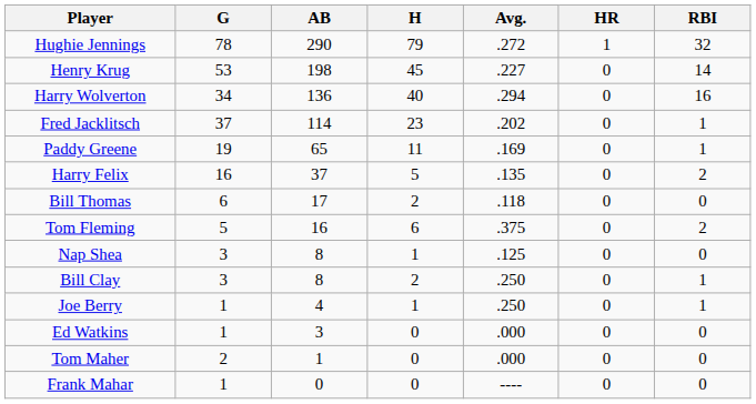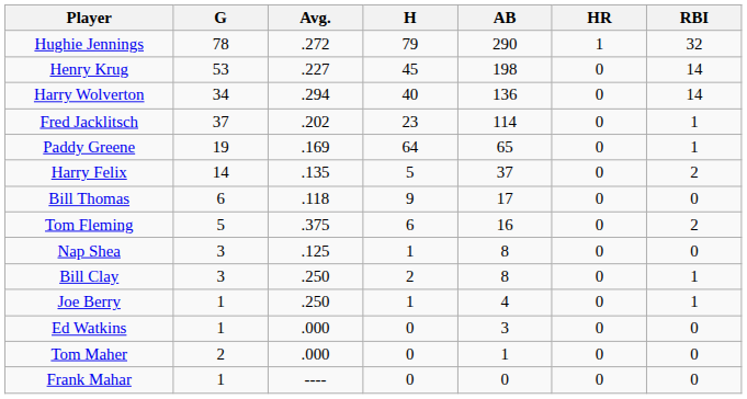columns swapped: AB <-> Avg.
Harry Wolverton | RBI: 16 -> 14
Paddy Greene | H: 11 -> 64
Harry Felix | G: 16 -> 14
Bill Thomas | H: 2 -> 9
